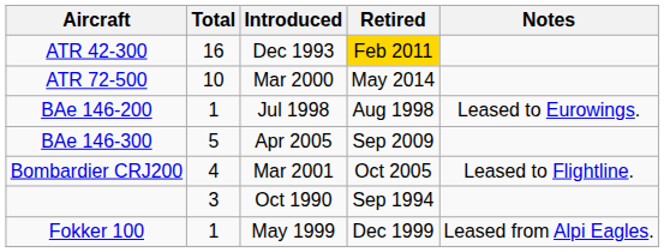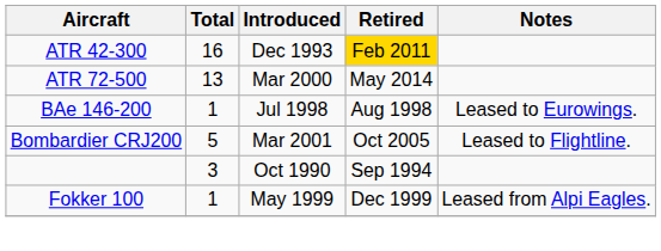ATR 72-500 | Total: 10 -> 13
- row: BAe 146-300 | 5 | Apr 2005 | Sep 2009
Bombardier CRJ200 | Total: 4 -> 5
